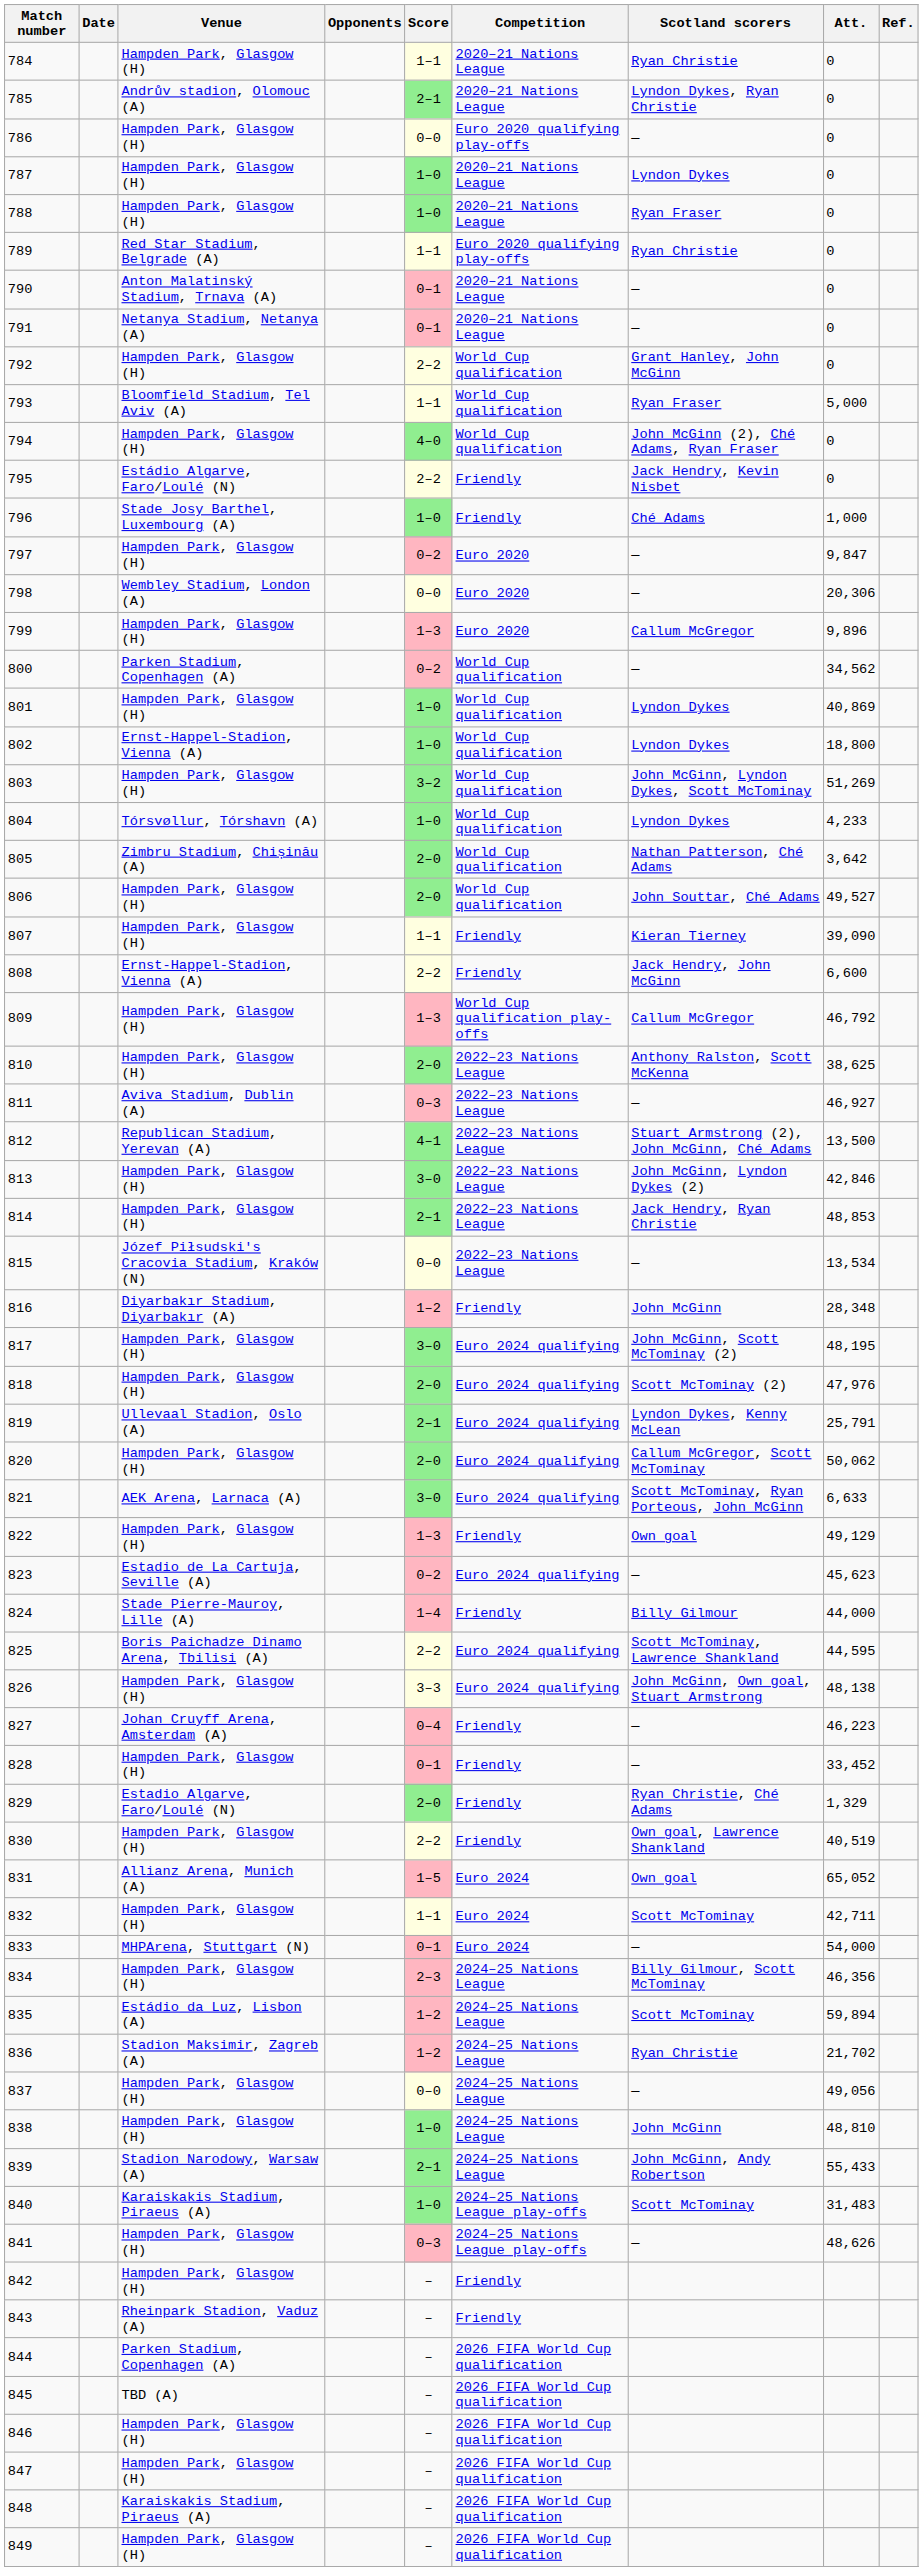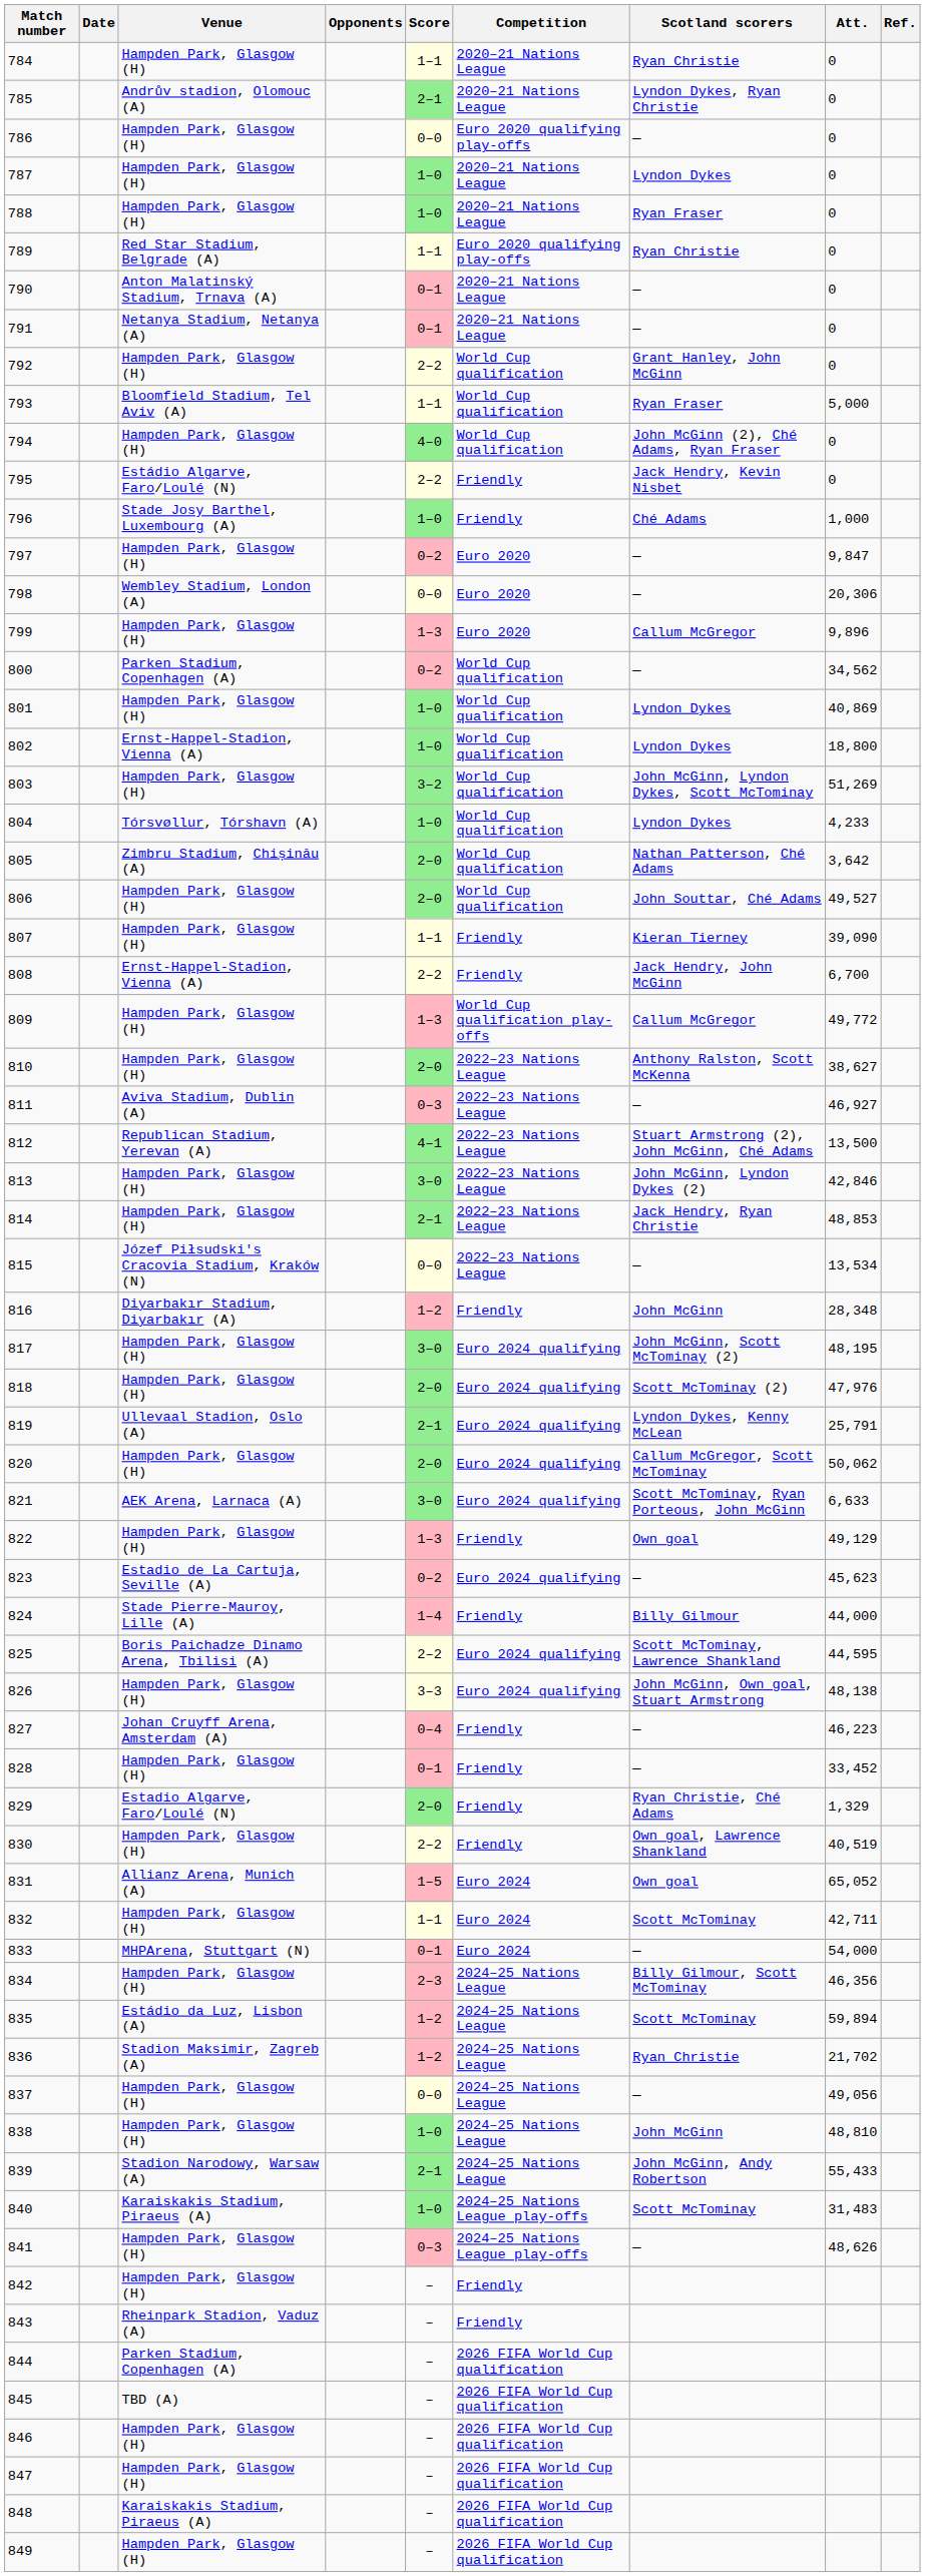808 | Att.: 6,600 -> 6,700
809 | Att.: 46,792 -> 49,772
810 | Att.: 38,625 -> 38,627
